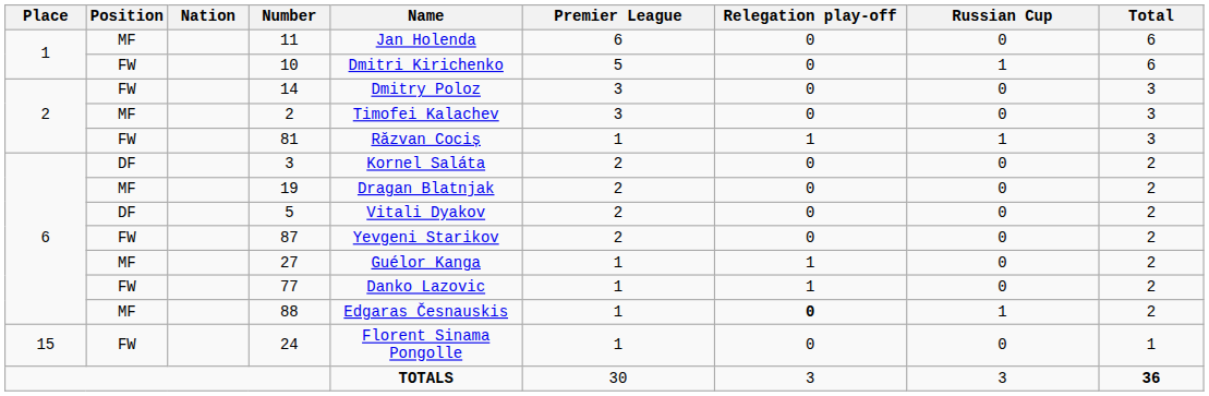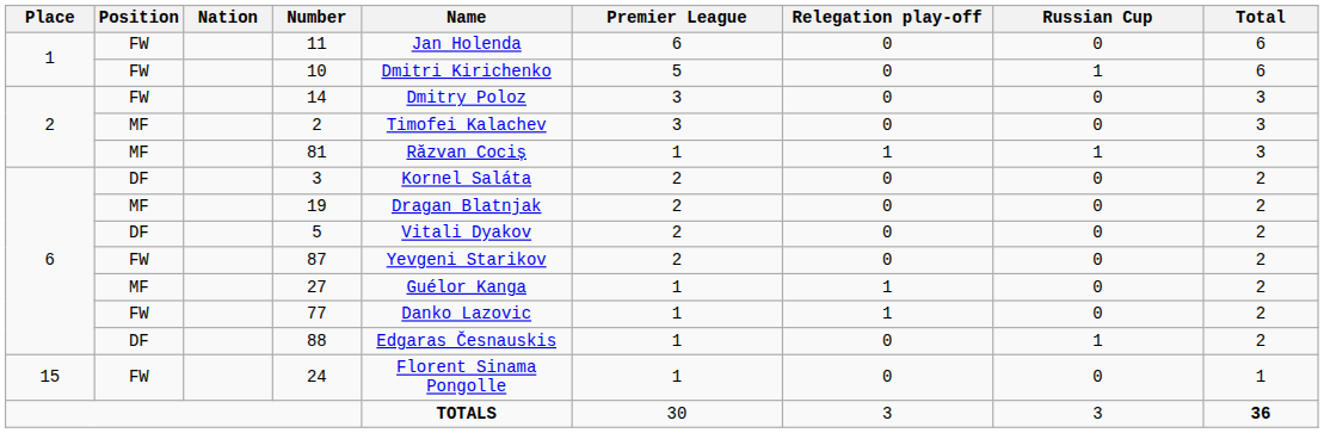11 | Position: MF -> FW
81 | Position: FW -> MF
88 | Position: MF -> DF
88 | Relegation play-off: bold -> normal
